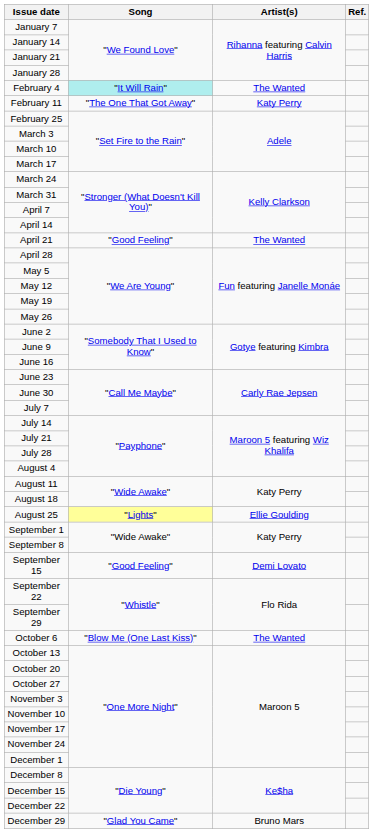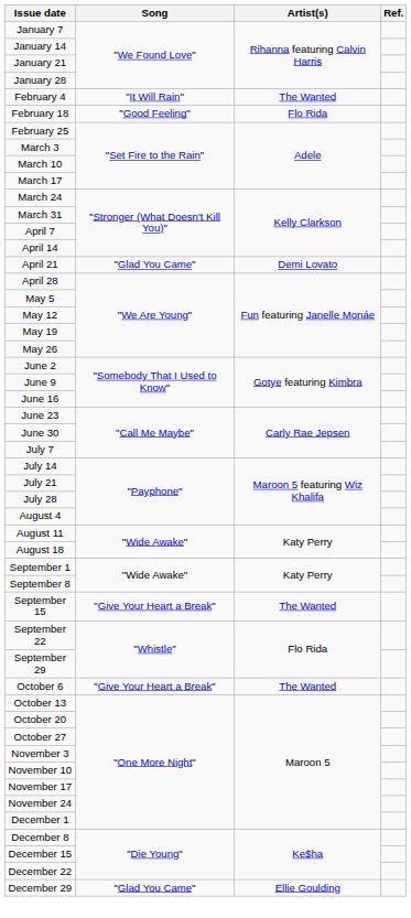February 4 | Song: paleturquoise background -> no background
- row: February 11 | "The One That Got Away" | Katy Perry
+ row: February 18 | "Good Feeling" | Flo Rida
April 21 | Song: "Good Feeling" -> "Glad You Came"
April 21 | Artist(s): The Wanted -> Demi Lovato
- row: August 25 | "Lights" | Ellie Goulding
September 15 | Song: "Good Feeling" -> "Give Your Heart a Break"
September 15 | Artist(s): Demi Lovato -> The Wanted
October 6 | Song: "Blow Me (One Last Kiss)" -> "Give Your Heart a Break"
December 29 | Artist(s): Bruno Mars -> Ellie Goulding
